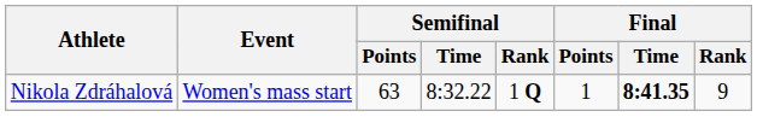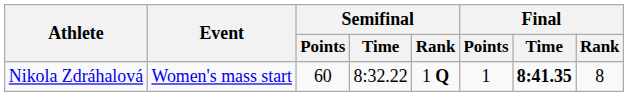Nikola Zdráhalová | Semifinal / Points: 63 -> 60
Nikola Zdráhalová | Final / Rank: 9 -> 8
